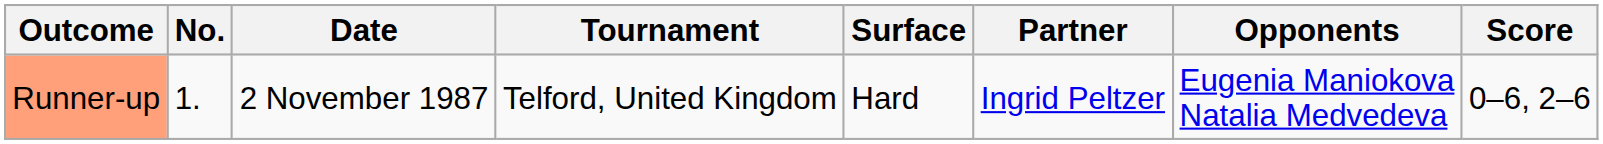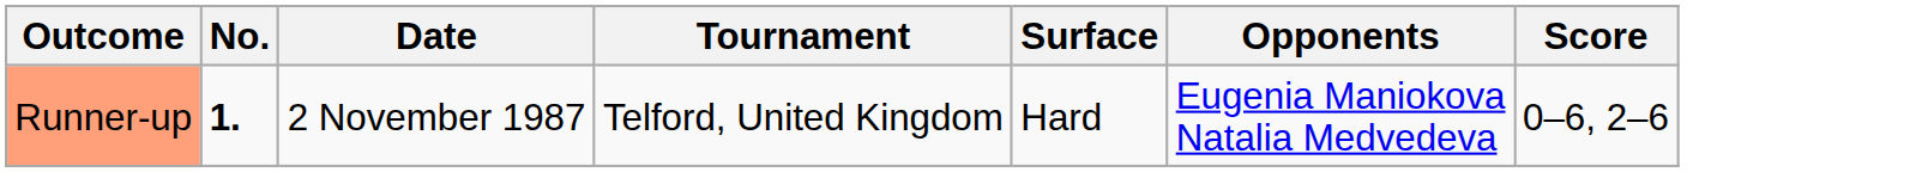- column: Partner | Ingrid Peltzer
Runner-up | No.: normal -> bold
